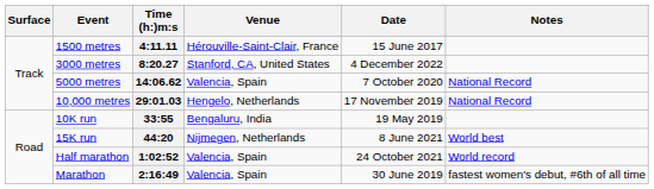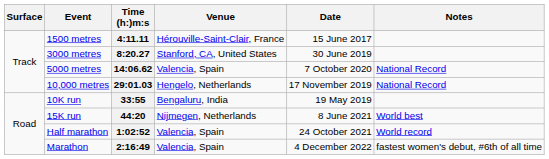8:20.27 | Date: 4 December 2022 -> 30 June 2019
2:16:49 | Date: 30 June 2019 -> 4 December 2022
